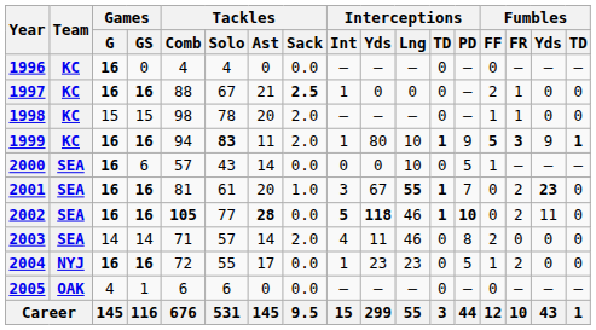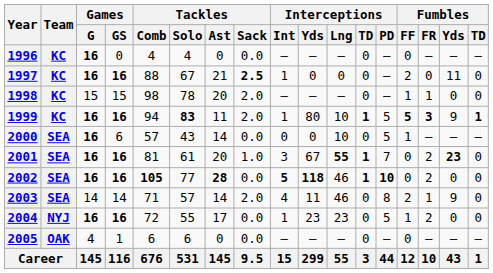1997 | Fumbles / FR: 1 -> 0
1997 | Fumbles / Yds: 0 -> 11
1999 | Interceptions / PD: 9 -> 5
2002 | Fumbles / Yds: 11 -> 0
2003 | Fumbles / FR: 0 -> 1
2003 | Fumbles / Yds: 0 -> 9
